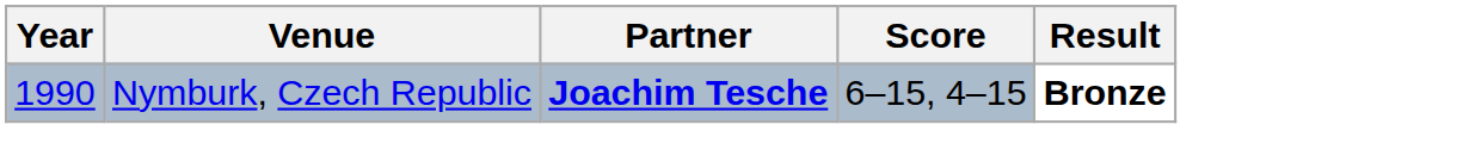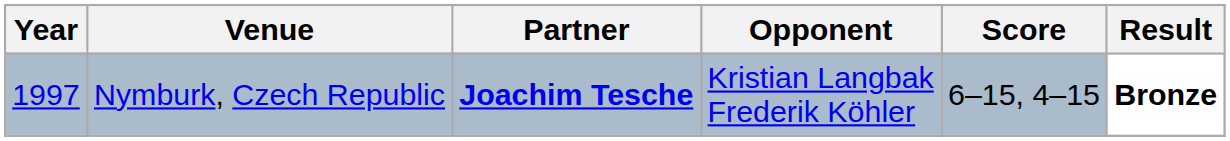+ column: Opponent | Kristian Langbak Frederik Köhler
Nymburk, Czech Republic | Year: 1990 -> 1997
